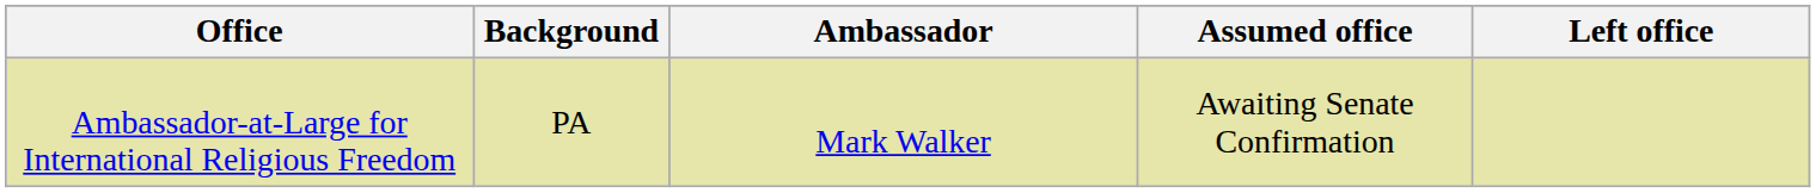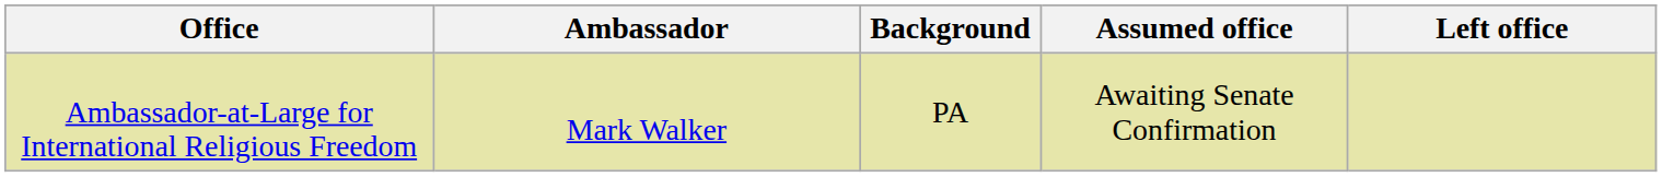columns swapped: Ambassador <-> Background
